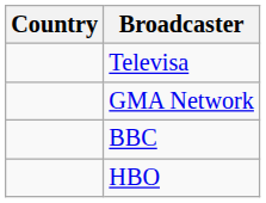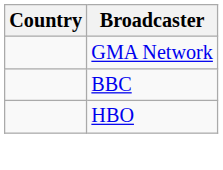- row: Televisa
